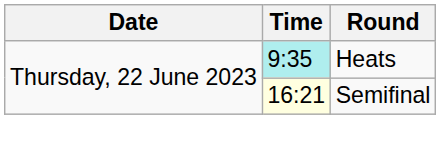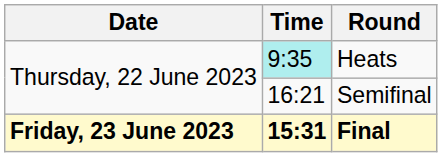Semifinal | Time: lightyellow background -> no background
+ row: Friday, 23 June 2023 | 15:31 | Final
